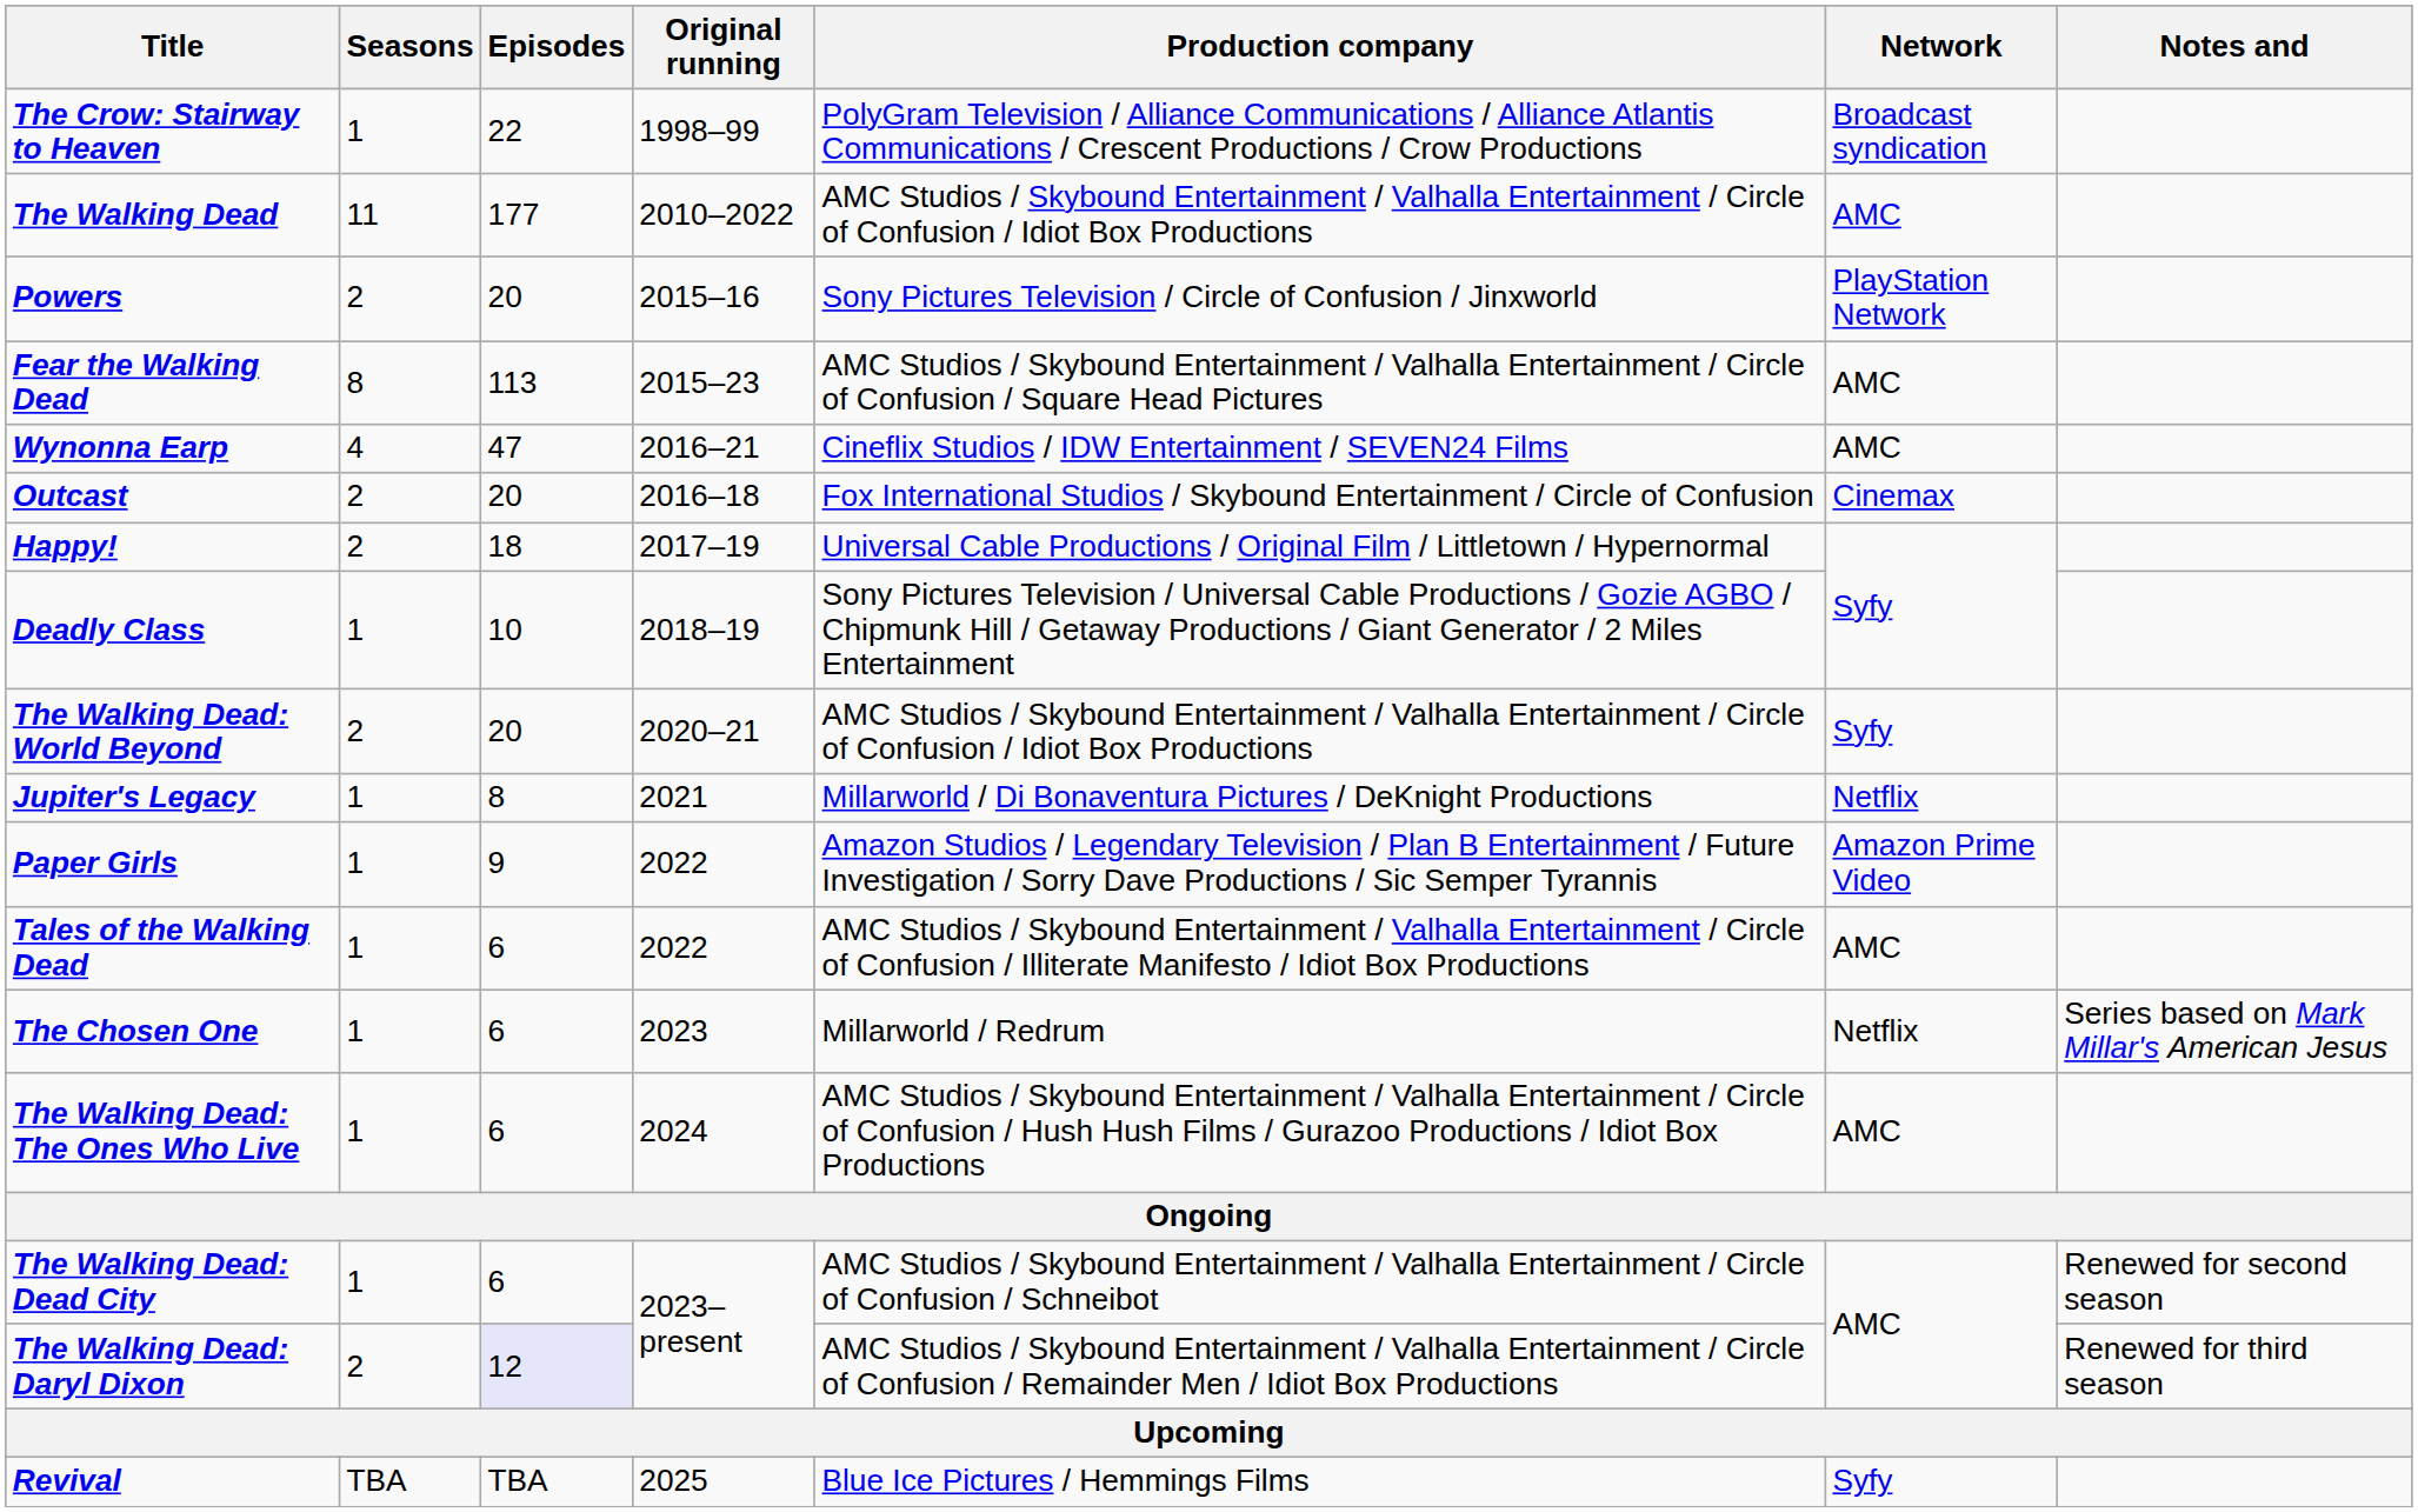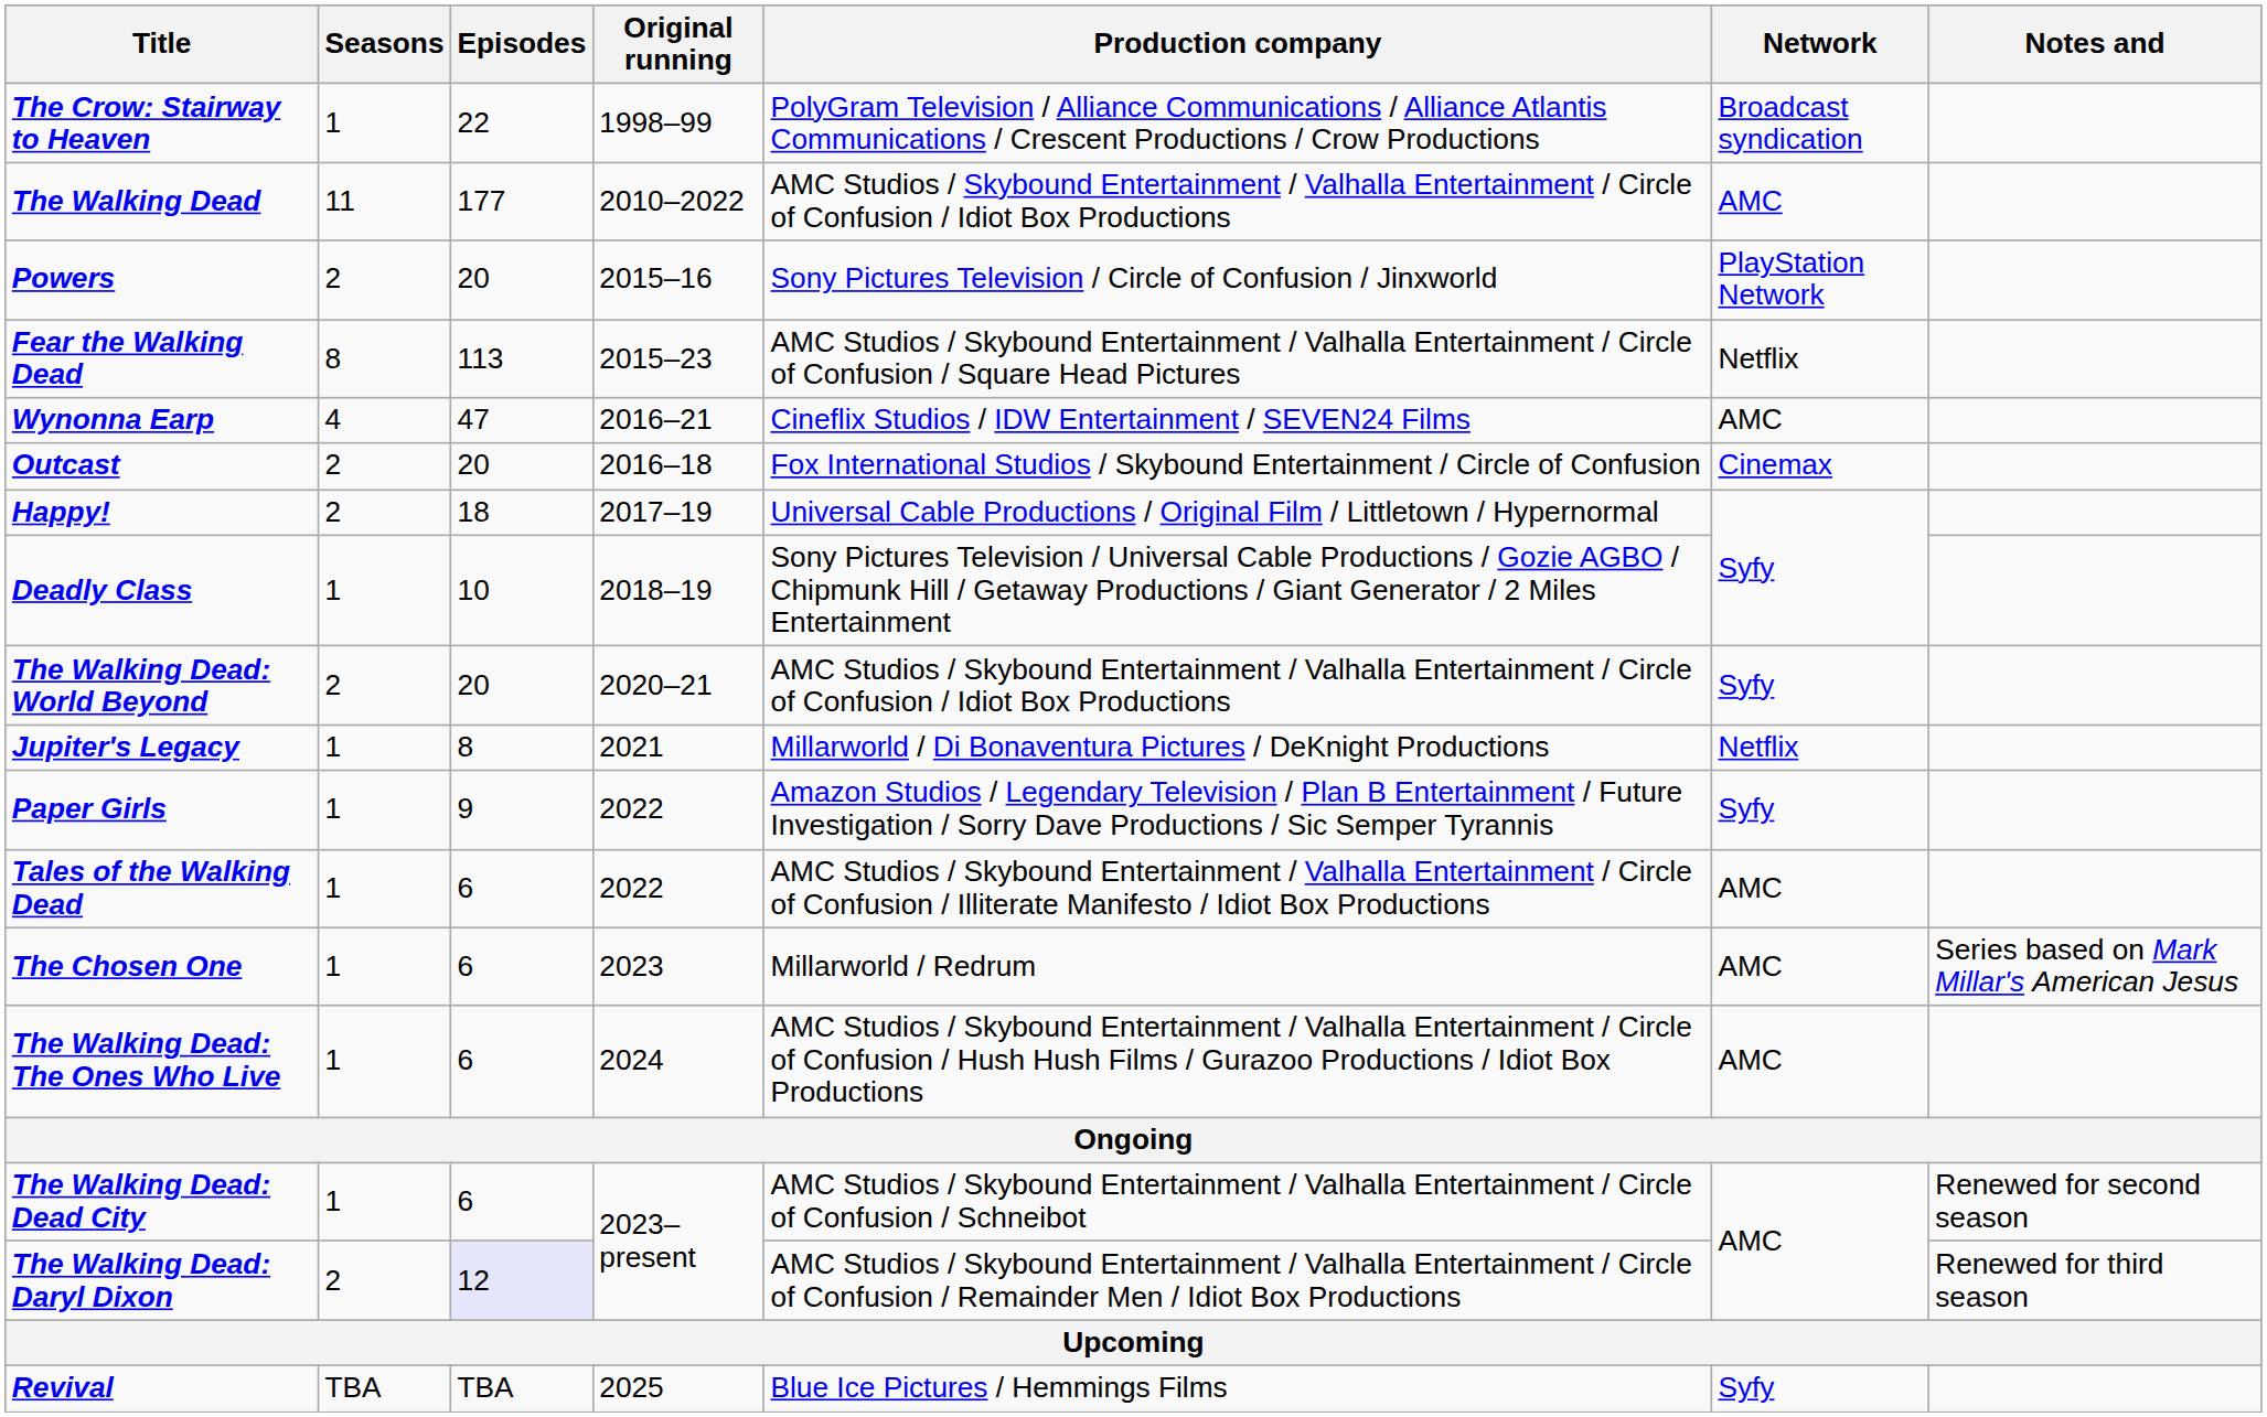Fear the Walking Dead | Network: AMC -> Netflix
Paper Girls | Network: Amazon Prime Video -> Syfy
The Chosen One | Network: Netflix -> AMC
